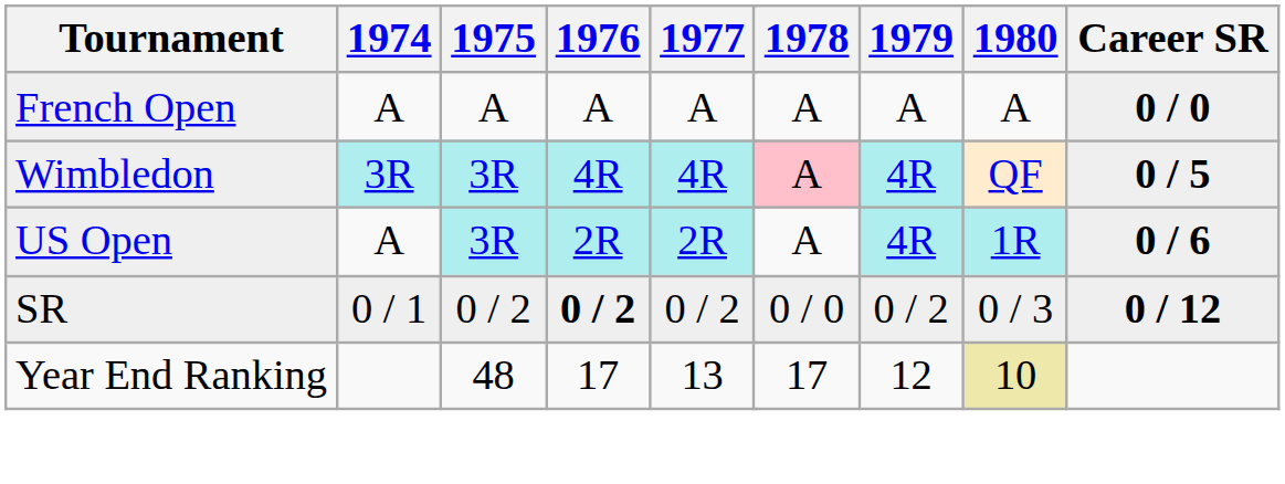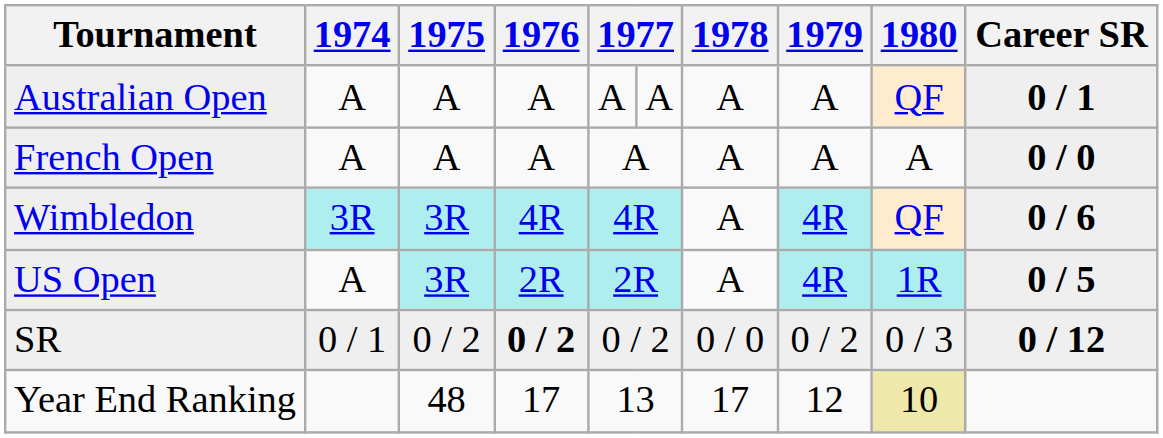+ row: Australian Open | A | A | A | A | A | A | A | QF | 0 / 1
Wimbledon | 1978: pink background -> no background
Wimbledon | Career SR: 0 / 5 -> 0 / 6
US Open | Career SR: 0 / 6 -> 0 / 5
